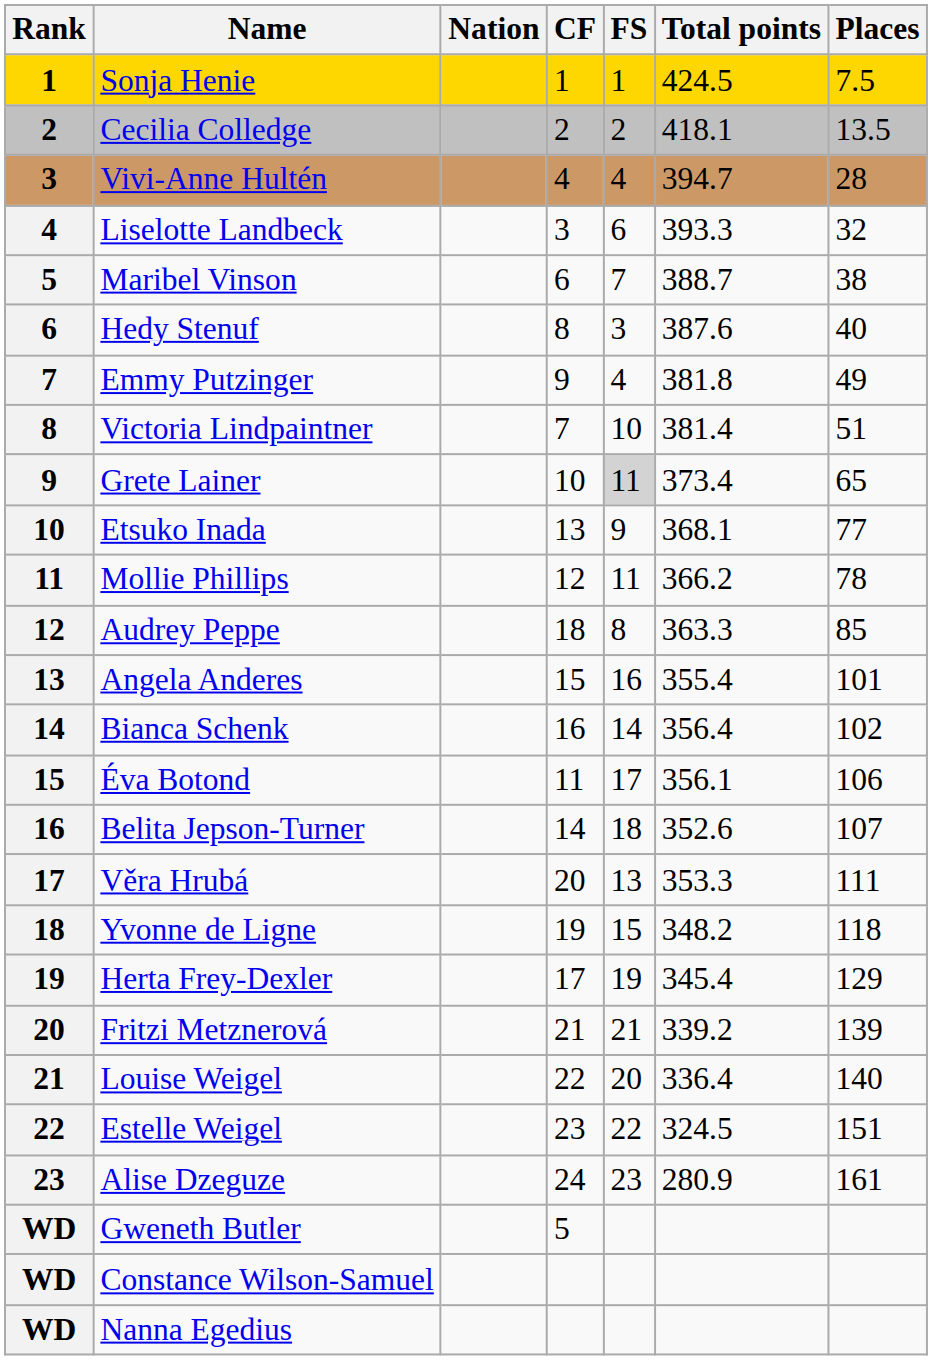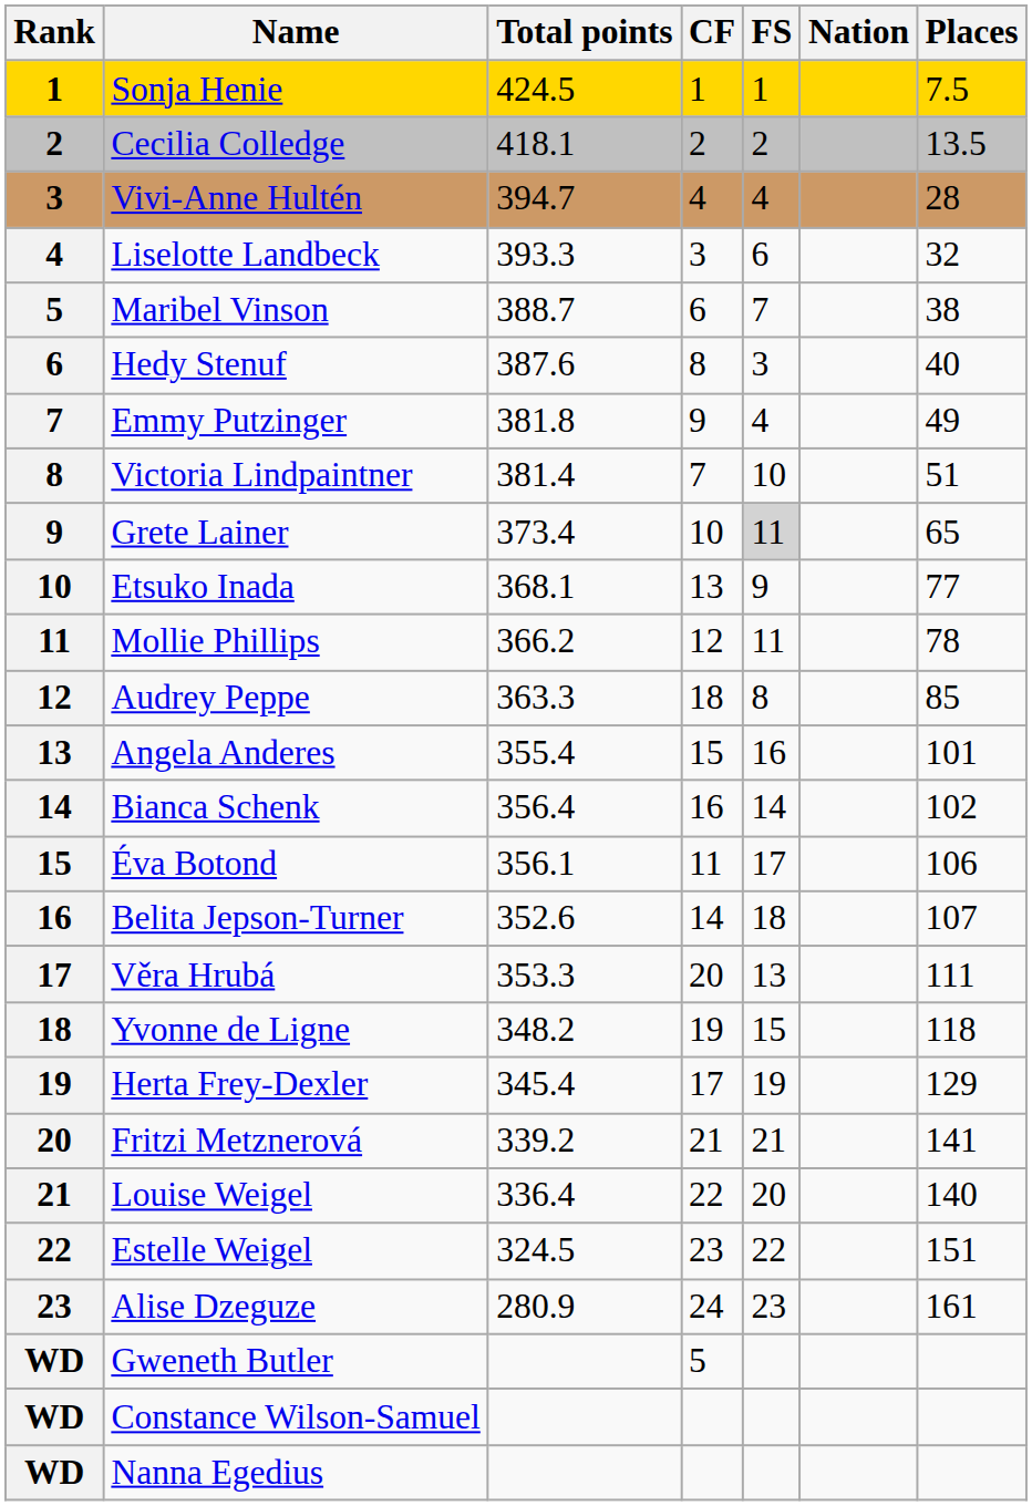columns swapped: Nation <-> Total points
Fritzi Metznerová | Places: 139 -> 141
